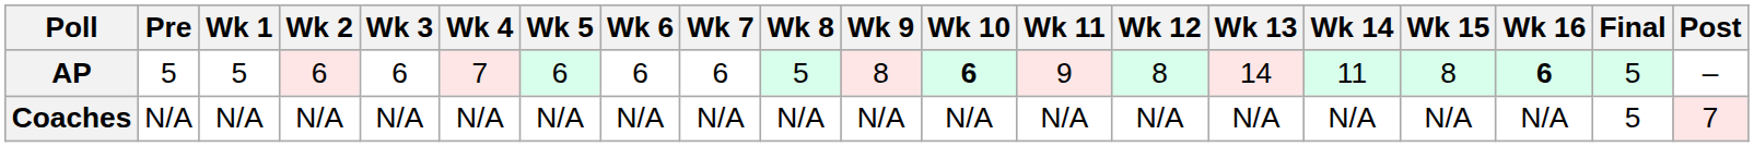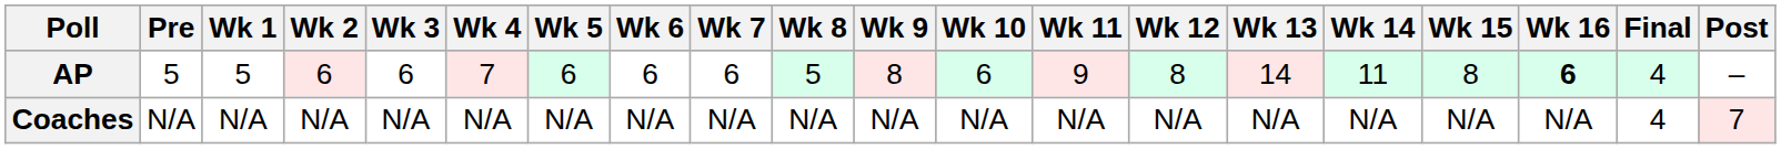AP | Wk 10: bold -> normal
AP | Final: 5 -> 4
Coaches | Final: 5 -> 4
